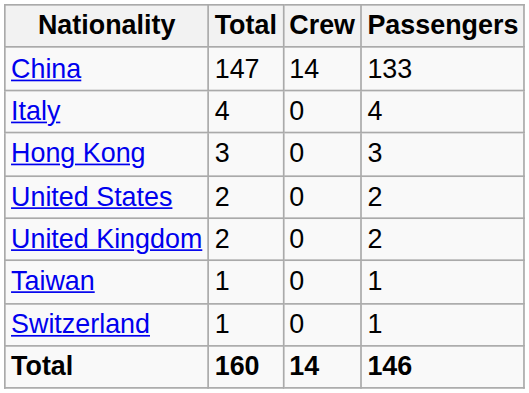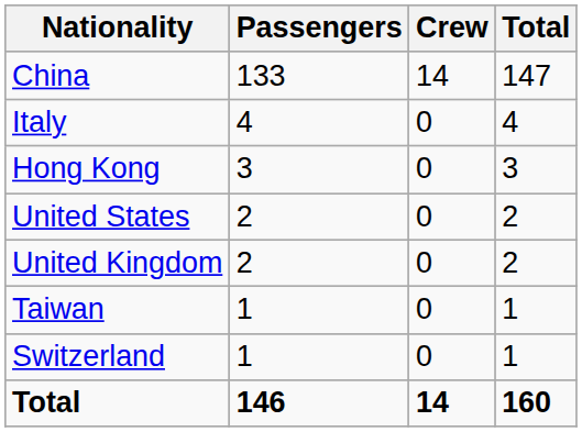columns swapped: Passengers <-> Total
